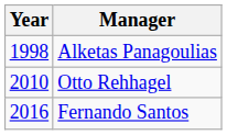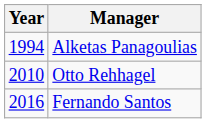Alketas Panagoulias | Year: 1998 -> 1994
